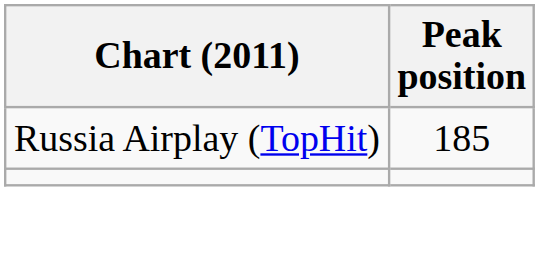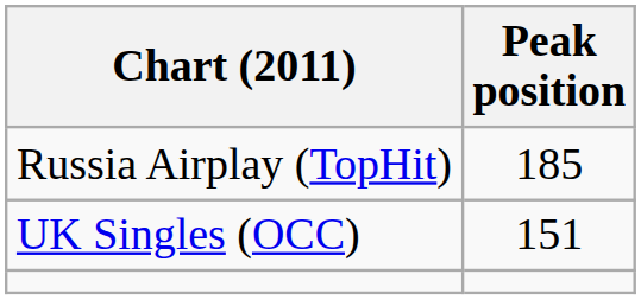+ row: UK Singles (OCC) | 151
